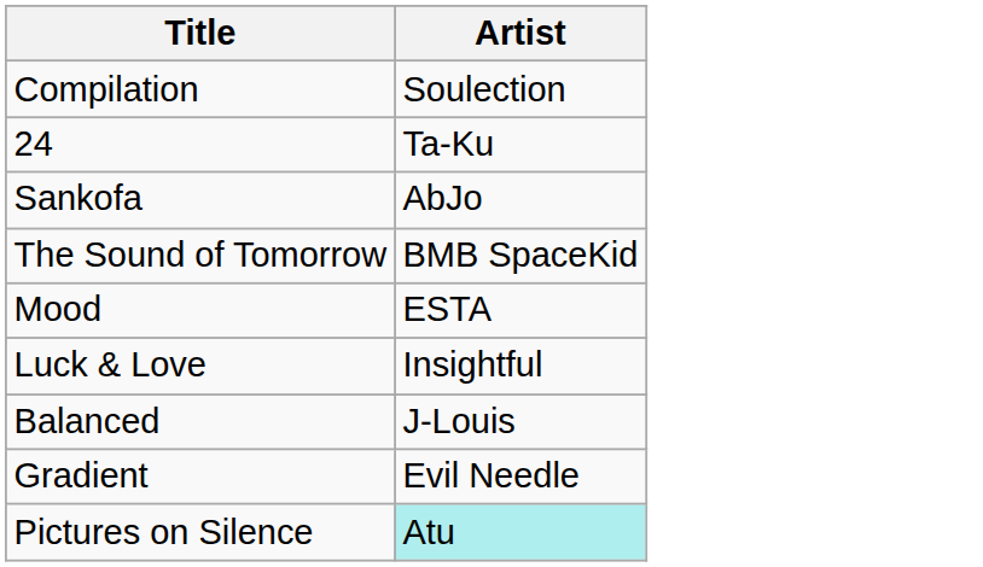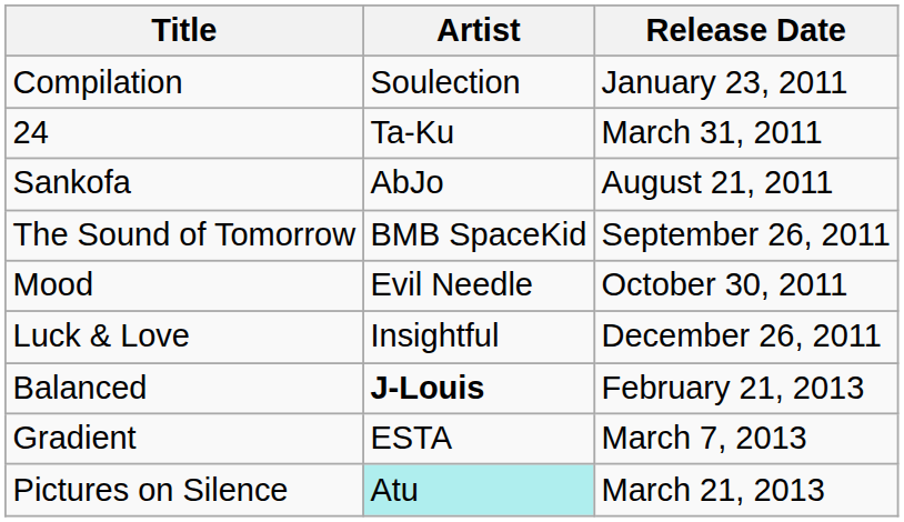+ column: Release Date | January 23, 2011 | March 31, 2011 | August 21, 2011 | September 26, 2011 | October 30, 2011 | December 26, 2011 | February 21, 2013 | March 7, 2013 | March 21, 2013
Mood | Artist: ESTA -> Evil Needle
Balanced | Artist: normal -> bold
Gradient | Artist: Evil Needle -> ESTA
